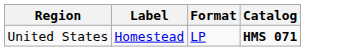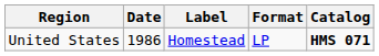+ column: Date | 1986
